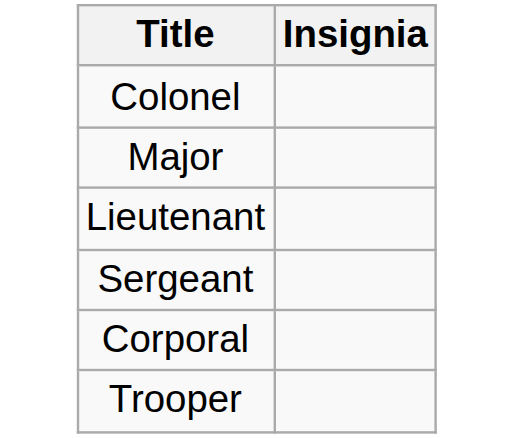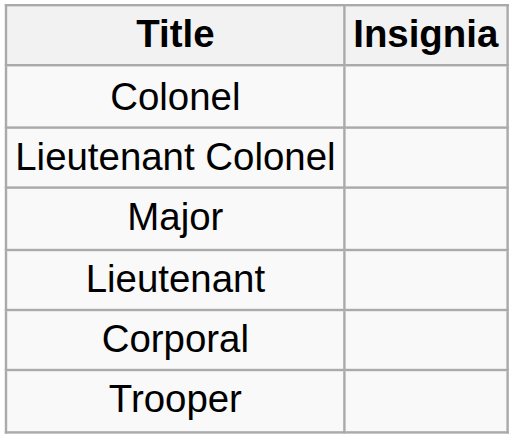+ row: Lieutenant Colonel
- row: Sergeant
